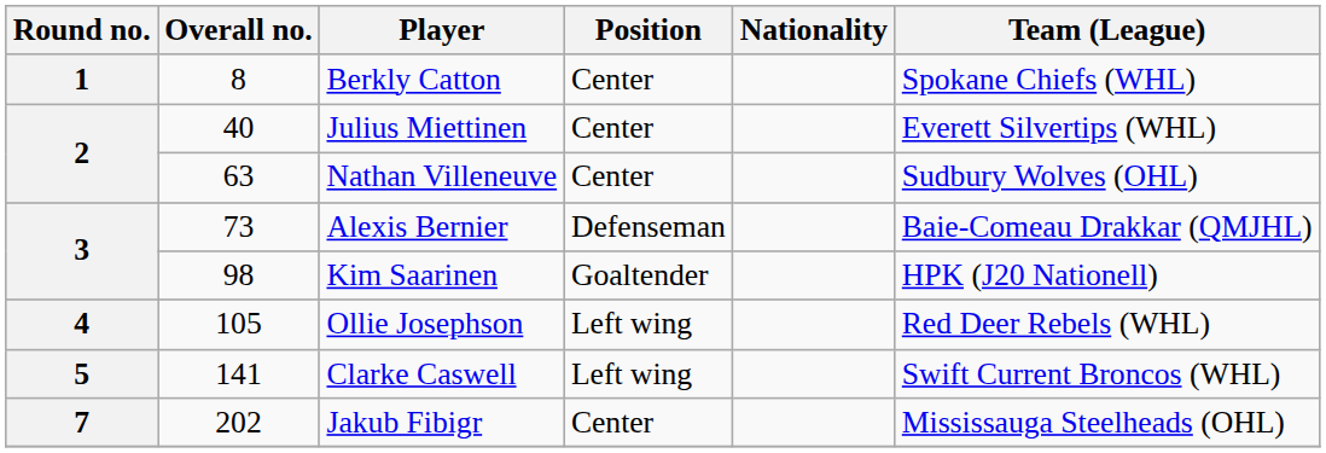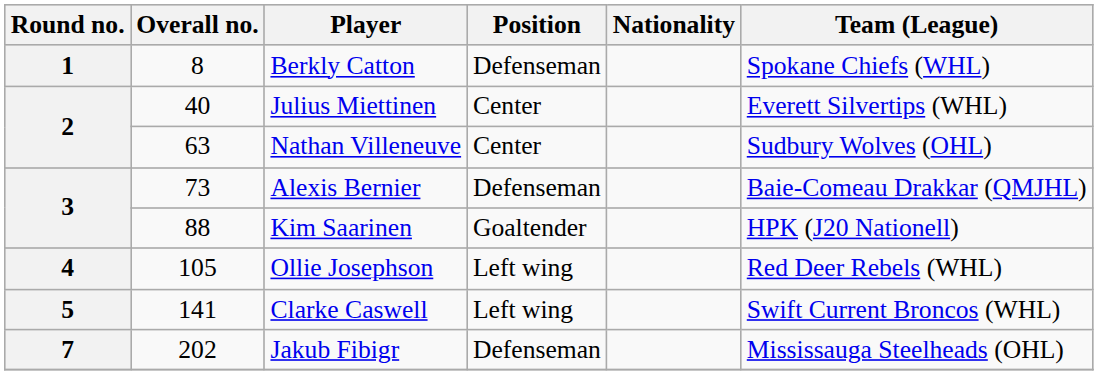Berkly Catton | Position: Center -> Defenseman
Kim Saarinen | Overall no.: 98 -> 88
Jakub Fibigr | Position: Center -> Defenseman
